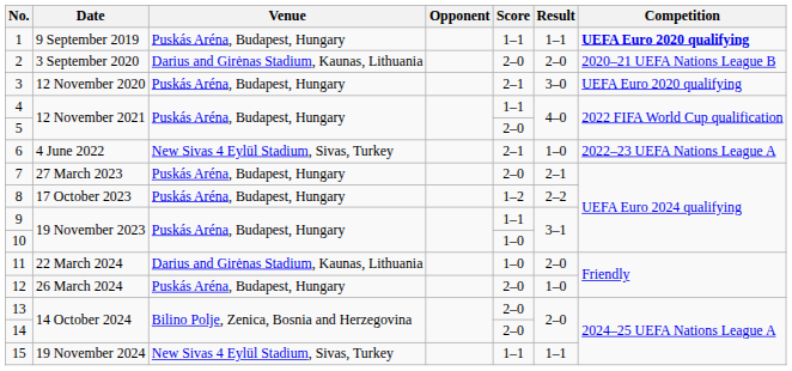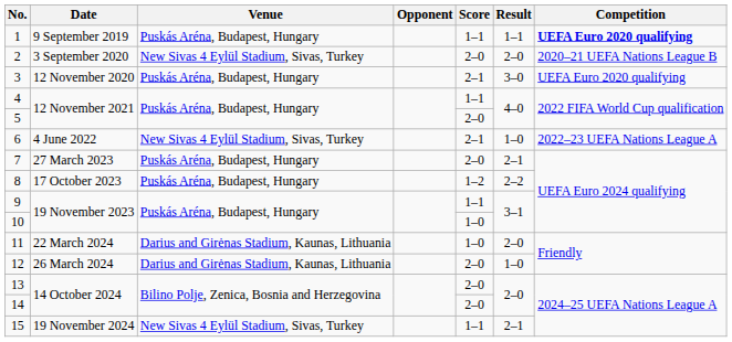2 | Venue: Darius and Girėnas Stadium, Kaunas, Lithuania -> New Sivas 4 Eylül Stadium, Sivas, Turkey
12 | Venue: Puskás Aréna, Budapest, Hungary -> Darius and Girėnas Stadium, Kaunas, Lithuania
15 | Result: 1–1 -> 2–1
